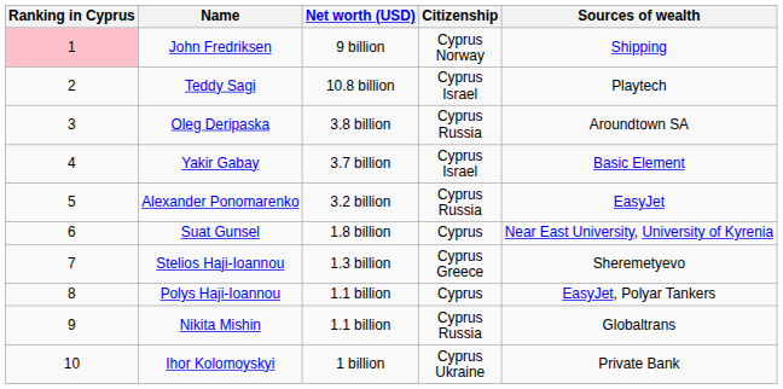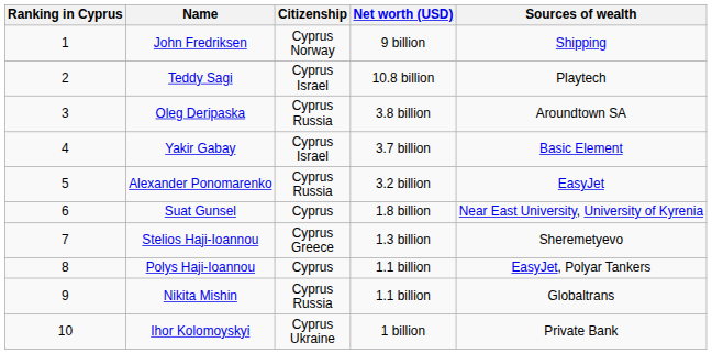columns swapped: Citizenship <-> Net worth (USD)
John Fredriksen | Ranking in Cyprus: pink background -> no background
